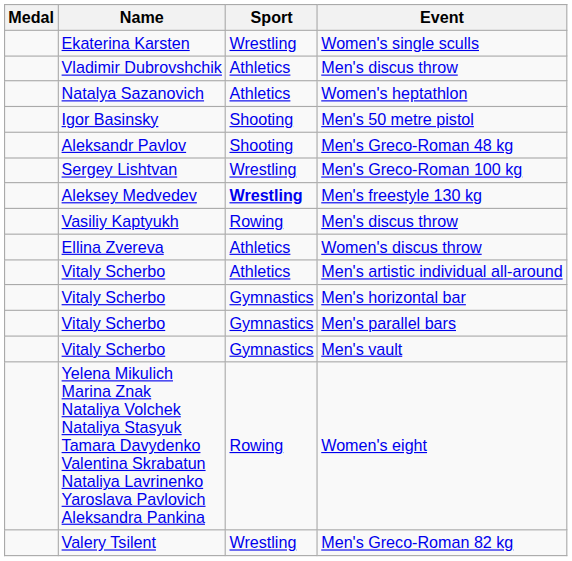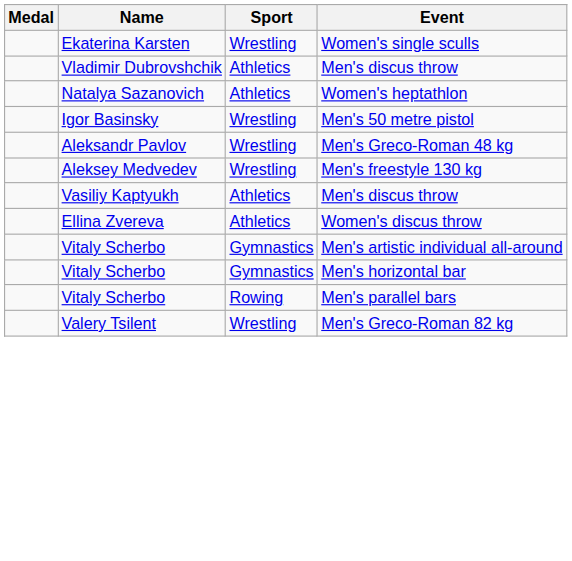Men's 50 metre pistol | Sport: Shooting -> Wrestling
Men's Greco-Roman 48 kg | Sport: Shooting -> Wrestling
- row: Sergey Lishtvan | Wrestling | Men's Greco-Roman 100 kg
Men's freestyle 130 kg | Sport: bold -> normal
Vasiliy Kaptyukh / Men's discus throw | Sport: Rowing -> Athletics
Men's artistic individual all-around | Sport: Athletics -> Gymnastics
Men's parallel bars | Sport: Gymnastics -> Rowing
- row: Vitaly Scherbo | Gymnastics | Men's vault
- row: Yelena Mikulich Marina Znak Nataliya Volchek Nataliya Stasyuk Tamara Davydenko Valentina Skrabatun Nataliya Lavrinenko Yaroslava Pavlovich Aleksandra Pankina | Rowing | Women's eight
